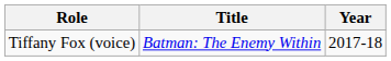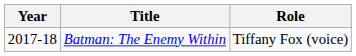columns swapped: Year <-> Role
